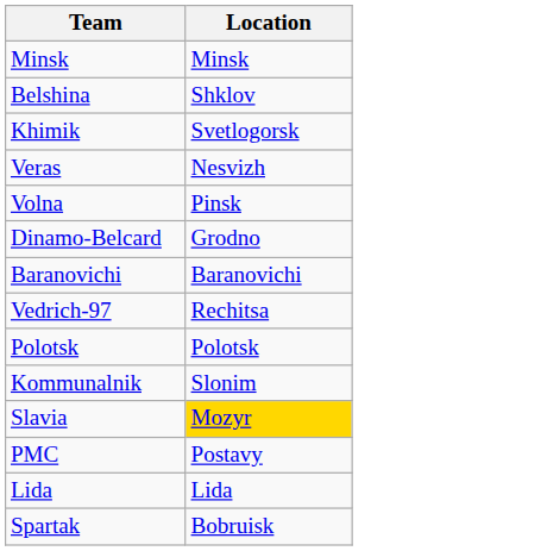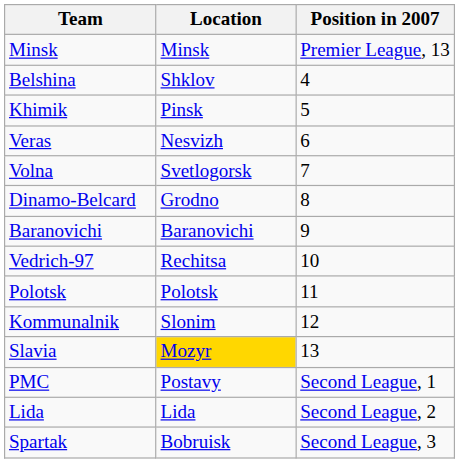+ column: Position in 2007 | Premier League, 13 | 4 | 5 | 6 | 7 | 8 | 9 | 10 | 11 | 12 | 13 | Second League, 1 | Second League, 2 | Second League, 3
Khimik | Location: Svetlogorsk -> Pinsk
Volna | Location: Pinsk -> Svetlogorsk
